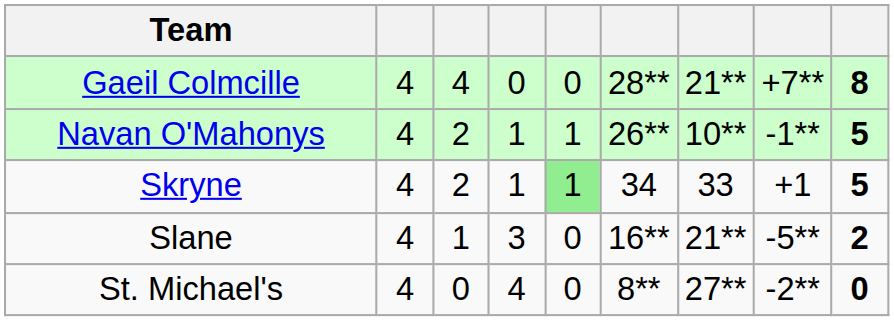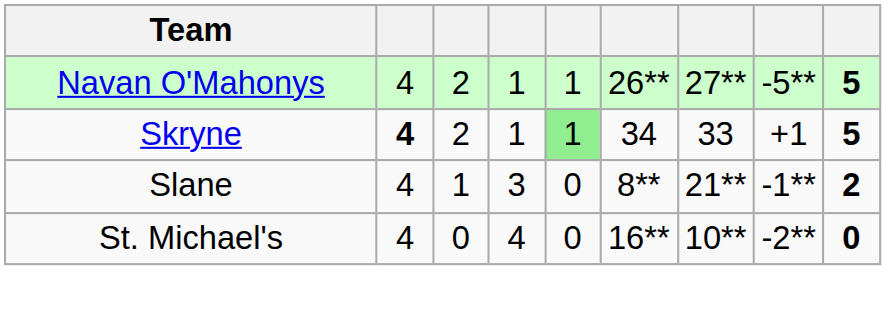- row: Gaeil Colmcille | 4 | 4 | 0 | 0 | 28** | 21** | +7** | 8
Navan O'Mahonys | column 7: 10** -> 27**
Navan O'Mahonys | column 8: -1** -> -5**
Skryne | column 2: normal -> bold
Slane | column 6: 16** -> 8**
Slane | column 8: -5** -> -1**
St. Michael's | column 6: 8** -> 16**
St. Michael's | column 7: 27** -> 10**
